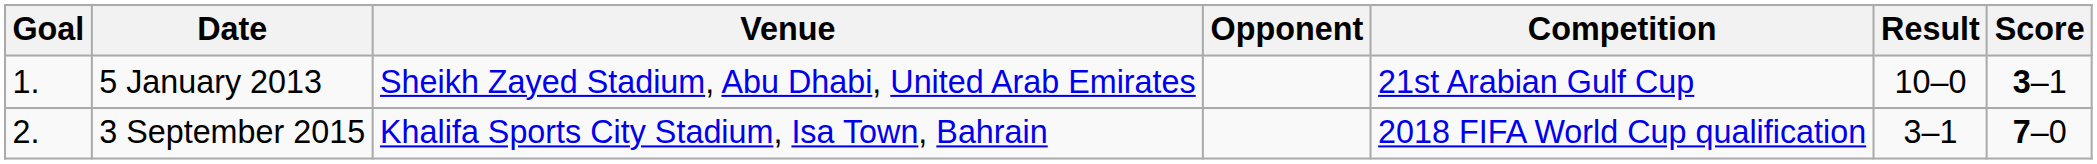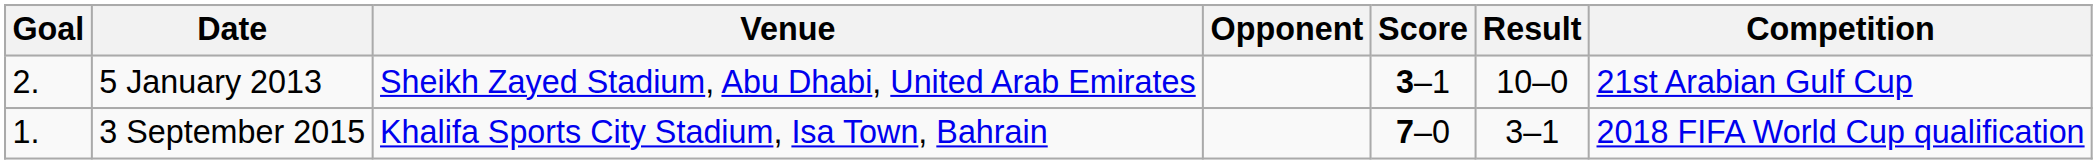columns swapped: Score <-> Competition
5 January 2013 | Goal: 1. -> 2.
3 September 2015 | Goal: 2. -> 1.
